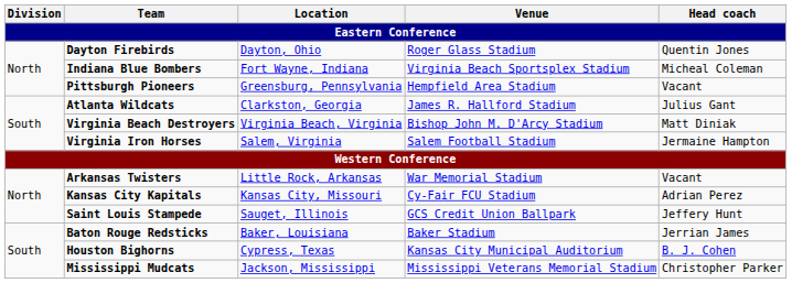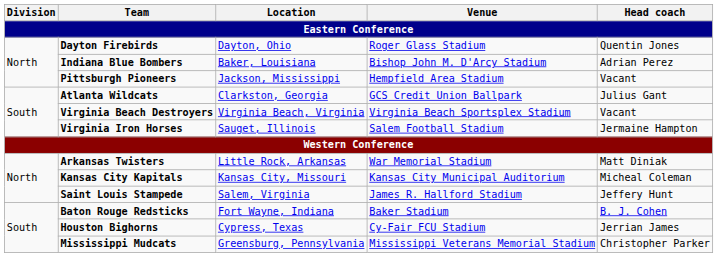Indiana Blue Bombers | Location: Fort Wayne, Indiana -> Baker, Louisiana
Indiana Blue Bombers | Venue: Virginia Beach Sportsplex Stadium -> Bishop John M. D'Arcy Stadium
Indiana Blue Bombers | Head coach: Micheal Coleman -> Adrian Perez
Pittsburgh Pioneers | Location: Greensburg, Pennsylvania -> Jackson, Mississippi
Atlanta Wildcats | Venue: James R. Hallford Stadium -> GCS Credit Union Ballpark
Virginia Beach Destroyers | Venue: Bishop John M. D'Arcy Stadium -> Virginia Beach Sportsplex Stadium
Virginia Beach Destroyers | Head coach: Matt Diniak -> Vacant
Virginia Iron Horses | Location: Salem, Virginia -> Sauget, Illinois
Arkansas Twisters | Head coach: Vacant -> Matt Diniak
Kansas City Kapitals | Venue: Cy-Fair FCU Stadium -> Kansas City Municipal Auditorium
Kansas City Kapitals | Head coach: Adrian Perez -> Micheal Coleman
Saint Louis Stampede | Location: Sauget, Illinois -> Salem, Virginia
Saint Louis Stampede | Venue: GCS Credit Union Ballpark -> James R. Hallford Stadium
Baton Rouge Redsticks | Location: Baker, Louisiana -> Fort Wayne, Indiana
Baton Rouge Redsticks | Head coach: Jerrian James -> B. J. Cohen
Houston Bighorns | Venue: Kansas City Municipal Auditorium -> Cy-Fair FCU Stadium
Houston Bighorns | Head coach: B. J. Cohen -> Jerrian James
Mississippi Mudcats | Location: Jackson, Mississippi -> Greensburg, Pennsylvania
